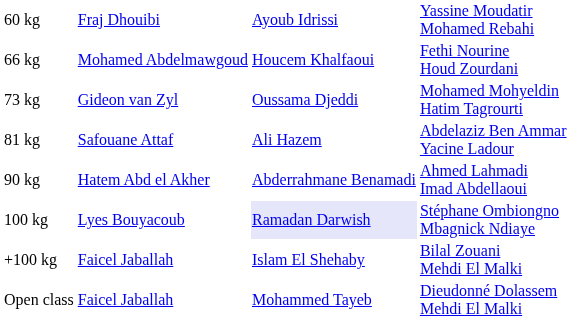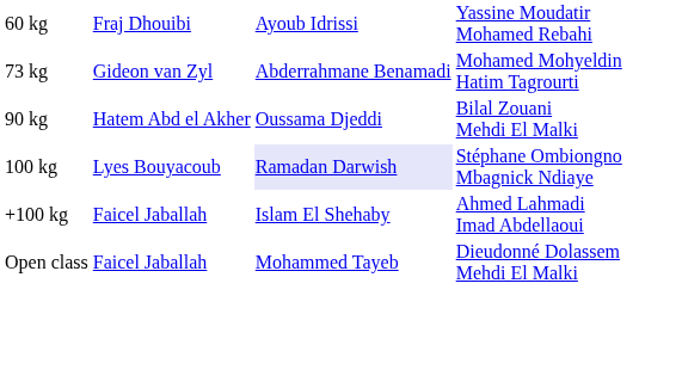- row: 66 kg | Mohamed Abdelmawgoud | Houcem Khalfaoui | Fethi Nourine Houd Zourdani
73 kg | column 3: Oussama Djeddi -> Abderrahmane Benamadi
- row: 81 kg | Safouane Attaf | Ali Hazem | Abdelaziz Ben Ammar Yacine Ladour
90 kg | column 3: Abderrahmane Benamadi -> Oussama Djeddi
90 kg | column 4: Ahmed Lahmadi Imad Abdellaoui -> Bilal Zouani Mehdi El Malki
+100 kg | column 4: Bilal Zouani Mehdi El Malki -> Ahmed Lahmadi Imad Abdellaoui
